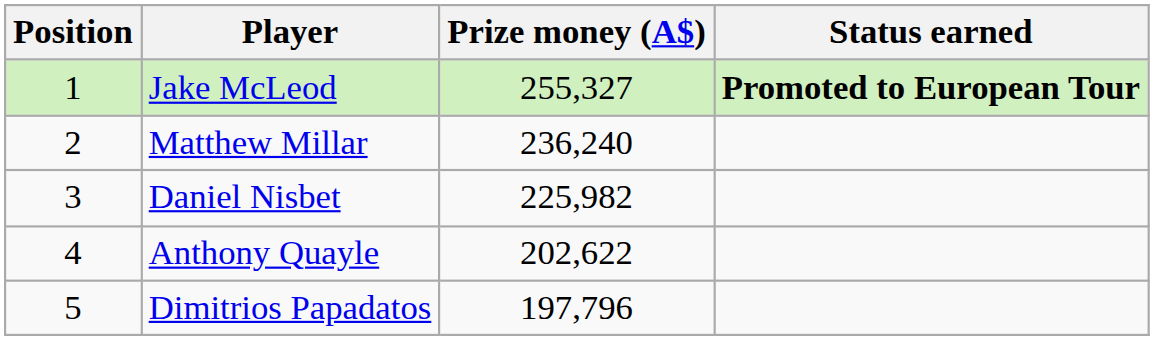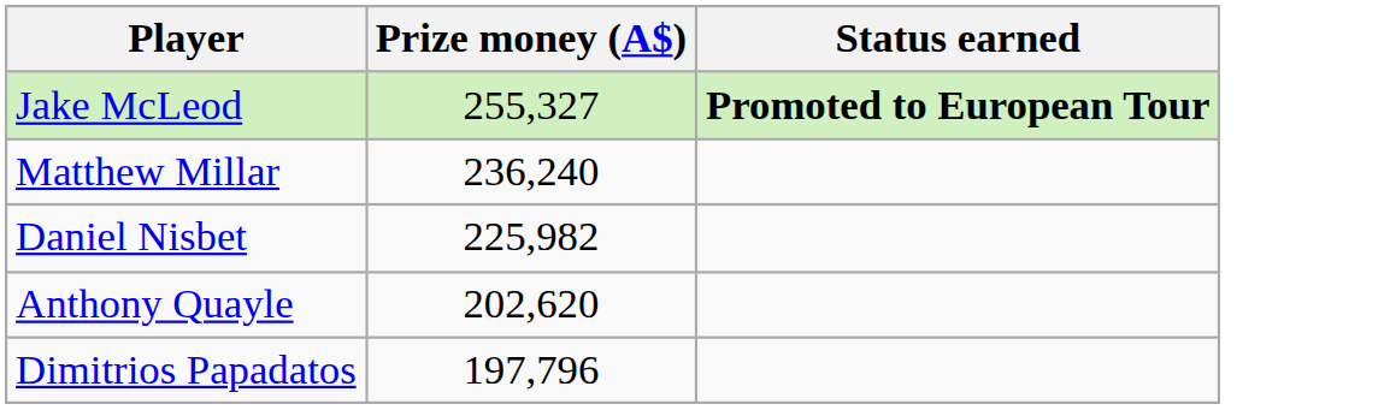- column: Position | 1 | 2 | 3 | 4 | 5
Anthony Quayle | Prize money (A$): 202,622 -> 202,620
